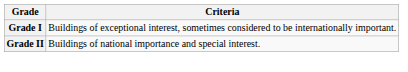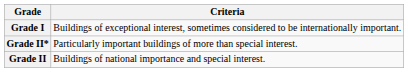+ row: Grade II* | Particularly important buildings of more than special interest.
